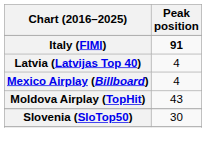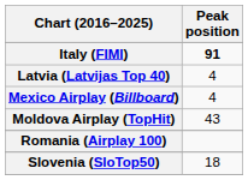+ row: Romania (Airplay 100)
Slovenia (SloTop50) | Peak position: 30 -> 18
